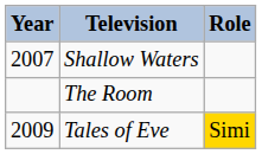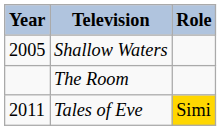Shallow Waters | Year: 2007 -> 2005
Tales of Eve | Year: 2009 -> 2011
